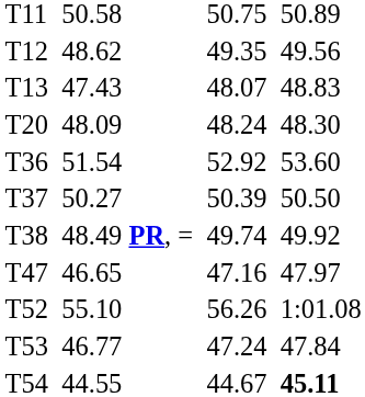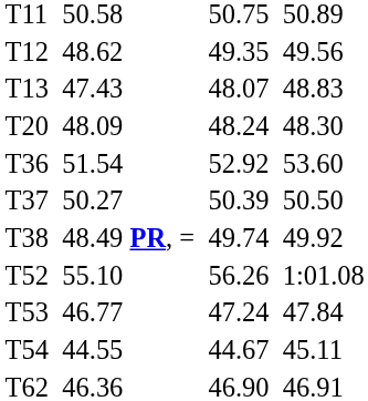- row: T47 | 46.65 | 47.16 | 47.97
T54 | column 7: bold -> normal
+ row: T62 | 46.36 | 46.90 | 46.91
